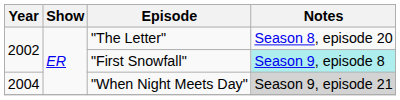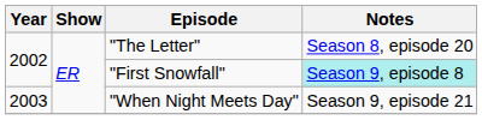"When Night Meets Day" | Year: 2004 -> 2003
"When Night Meets Day" | Notes: lightgrey background -> no background
